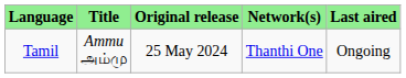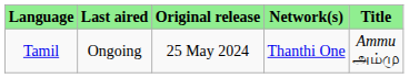columns swapped: Title <-> Last aired
